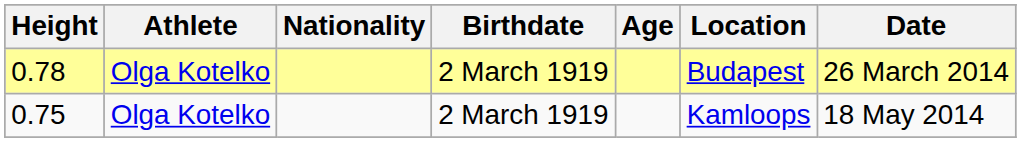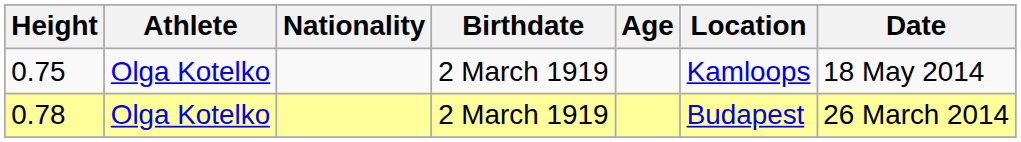rows swapped: 0.75 <-> 0.78
